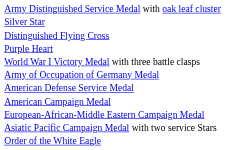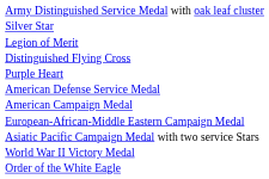+ row: Legion of Merit
- row: World War I Victory Medal with three battle clasps
- row: Army of Occupation of Germany Medal
+ row: World War II Victory Medal
